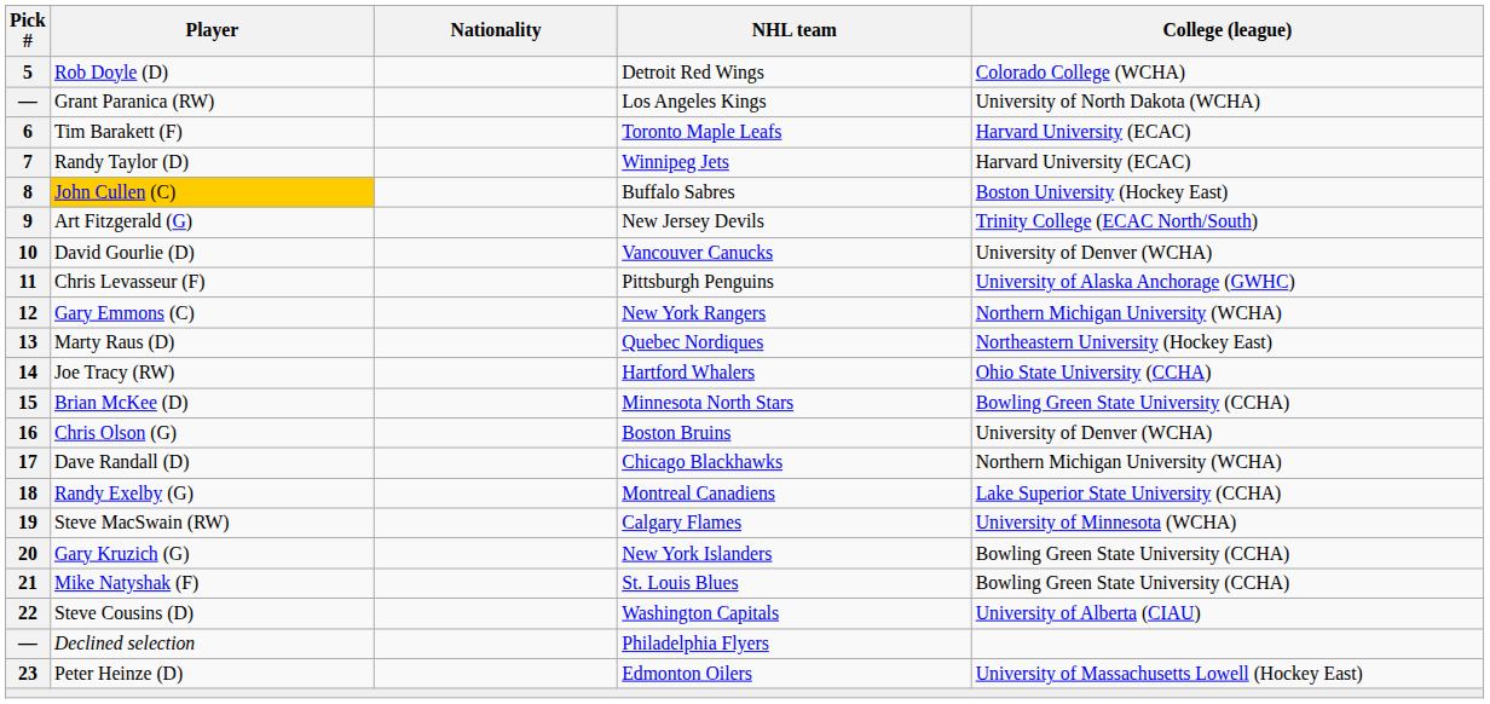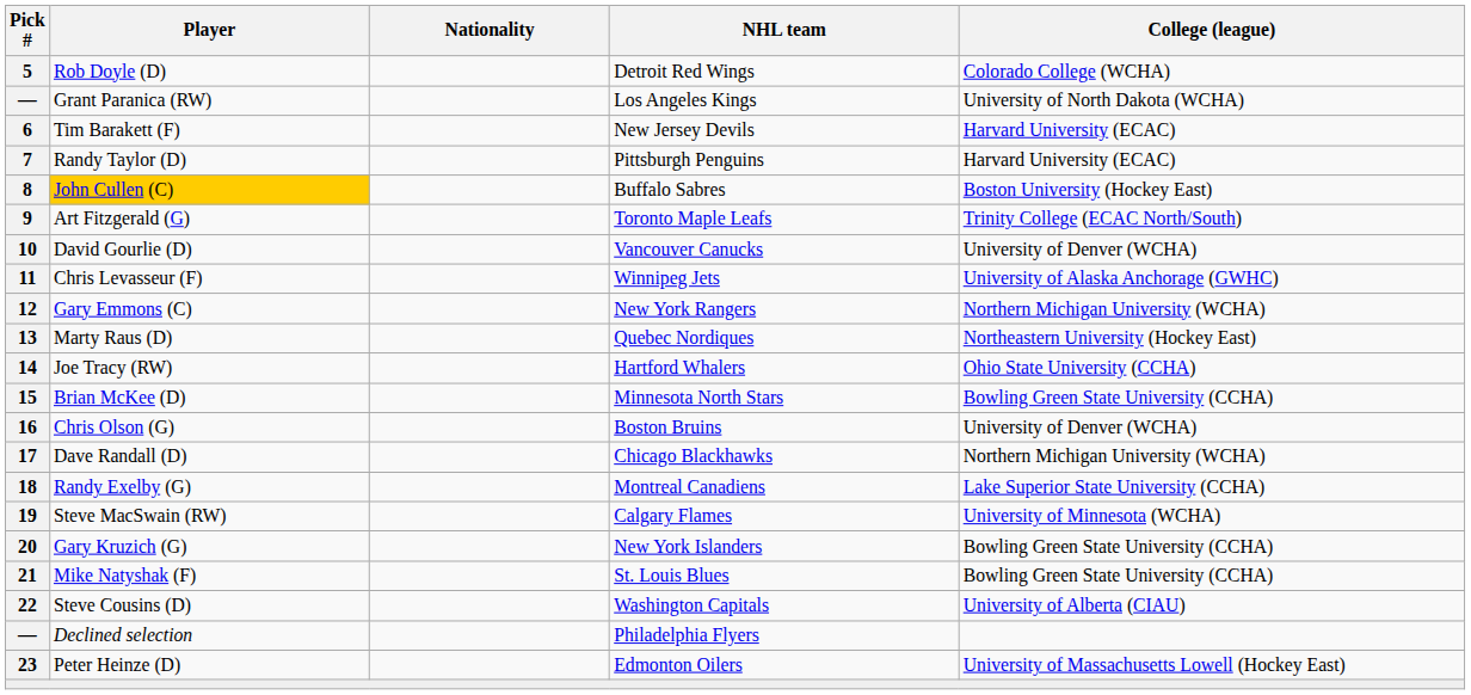6 | NHL team: Toronto Maple Leafs -> New Jersey Devils
7 | NHL team: Winnipeg Jets -> Pittsburgh Penguins
9 | NHL team: New Jersey Devils -> Toronto Maple Leafs
11 | NHL team: Pittsburgh Penguins -> Winnipeg Jets
